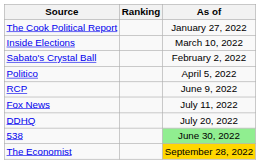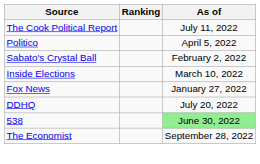The Cook Political Report | As of: January 27, 2022 -> July 11, 2022
rows swapped: Inside Elections <-> Politico
- row: RCP | June 9, 2022
Fox News | As of: July 11, 2022 -> January 27, 2022
The Economist | As of: gold background -> no background
